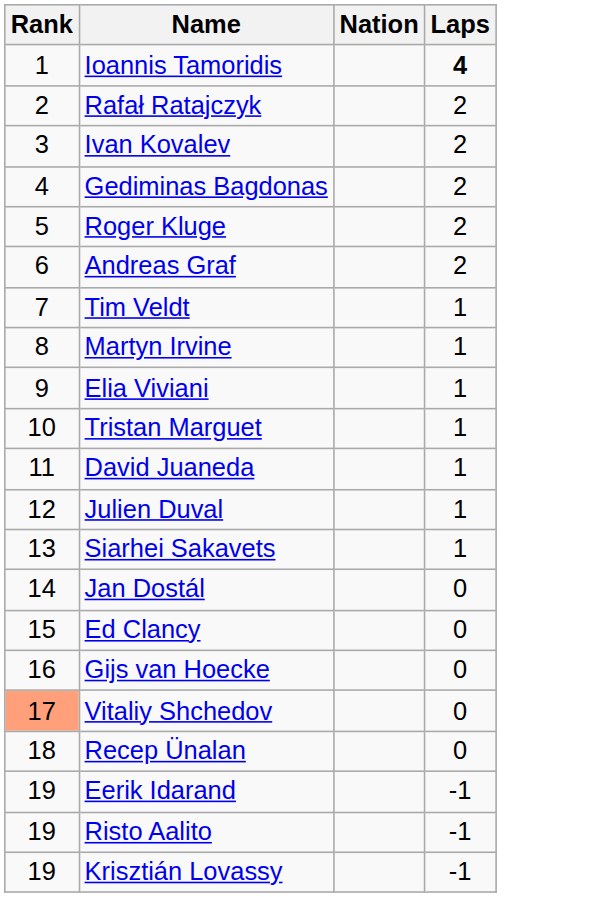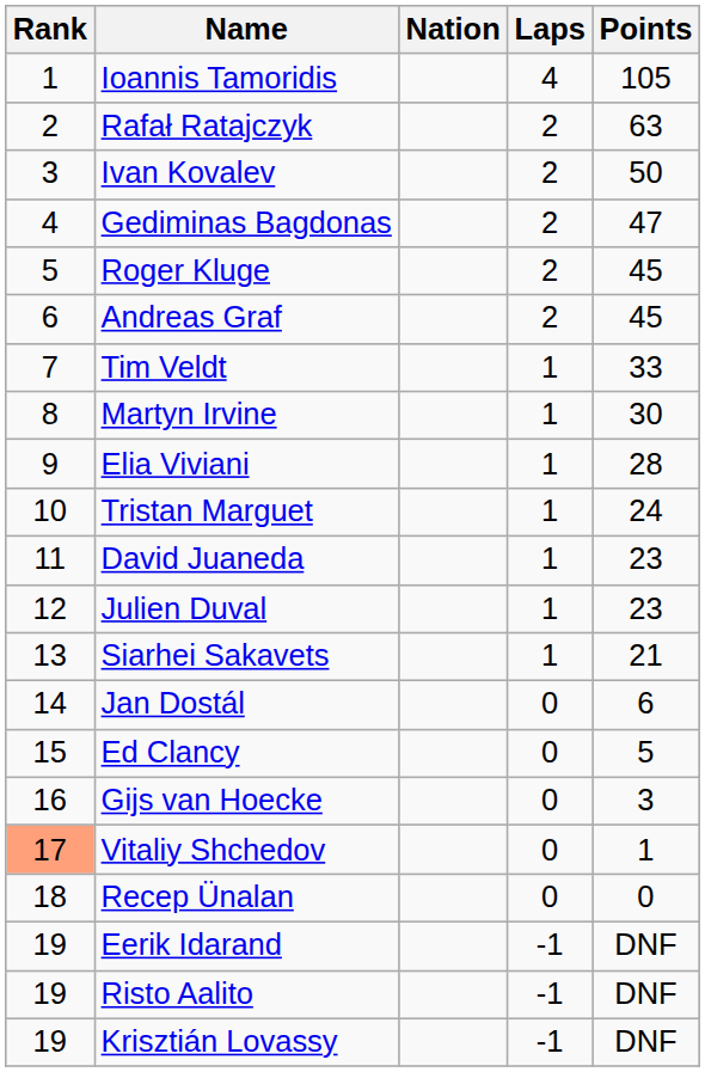+ column: Points | 105 | 63 | 50 | 47 | 45 | 45 | 33 | 30 | 28 | 24 | 23 | 23 | 21 | 6 | 5 | 3 | 1 | 0 | DNF | DNF | DNF
Ioannis Tamoridis | Laps: bold -> normal
